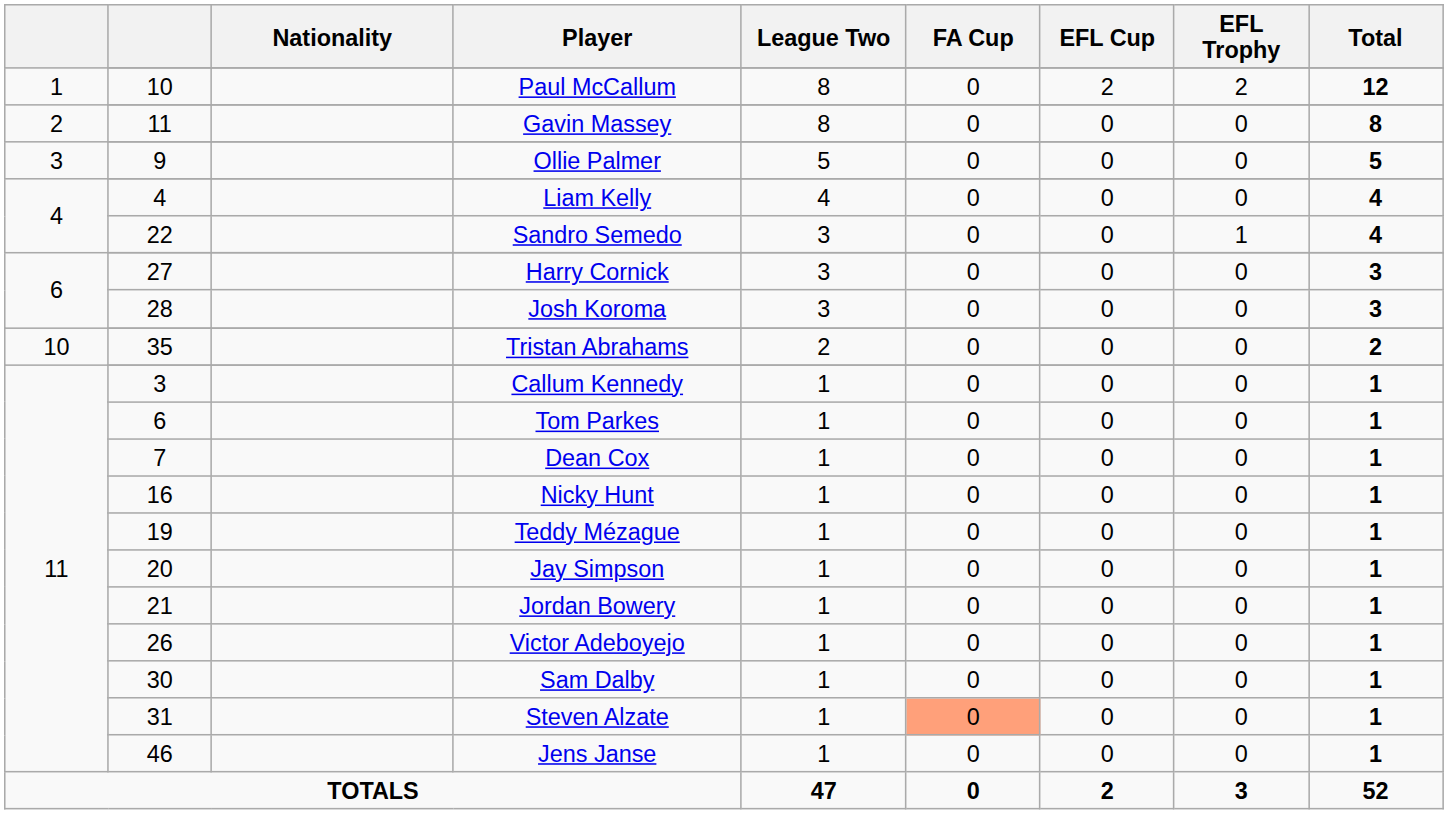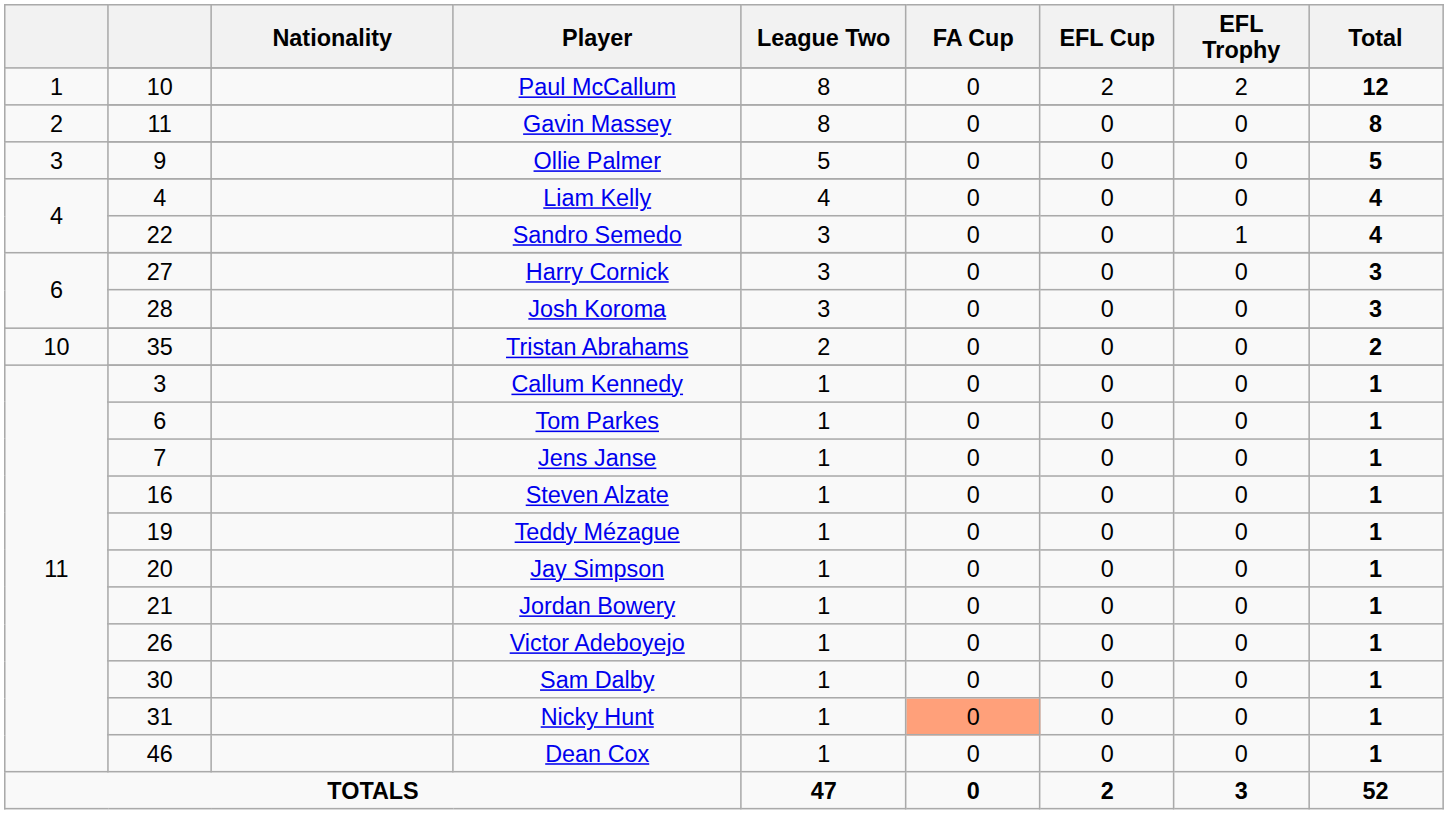7 | Player: Dean Cox -> Jens Janse
16 | Player: Nicky Hunt -> Steven Alzate
31 | Player: Steven Alzate -> Nicky Hunt
46 | Player: Jens Janse -> Dean Cox
